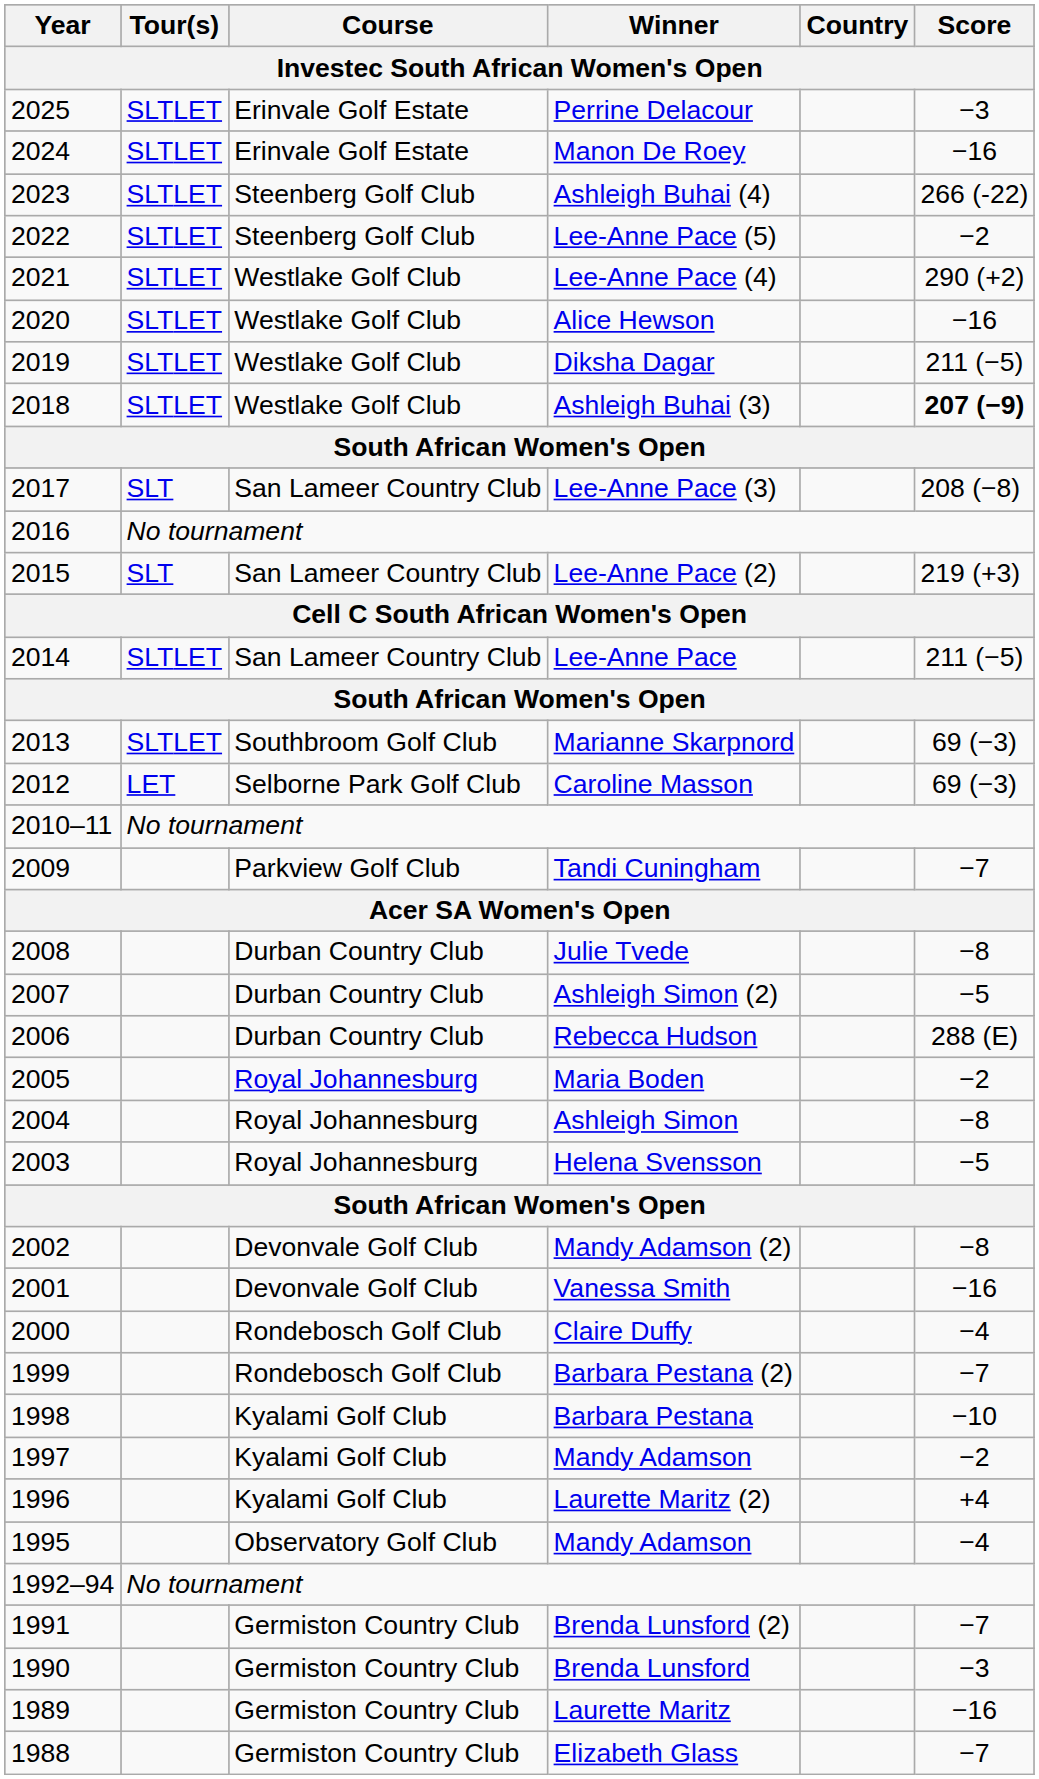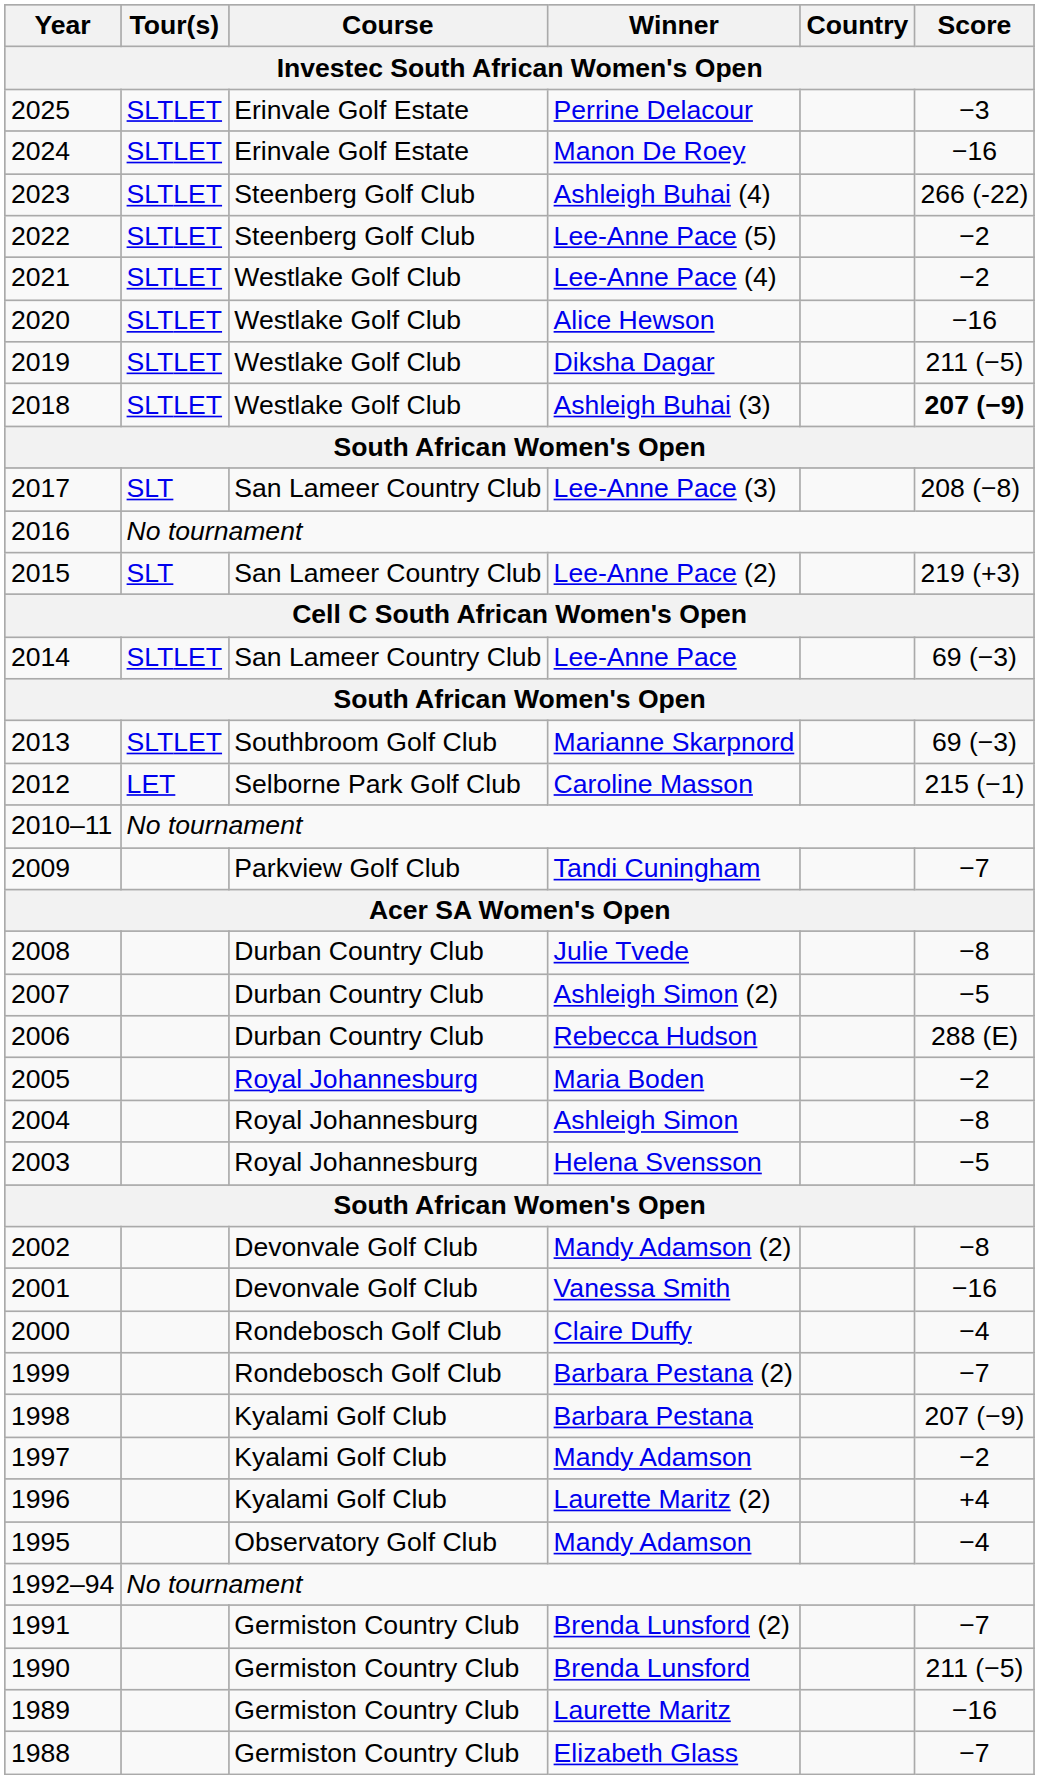Lee-Anne Pace (4) | Score: 290 (+2) -> −2
Lee-Anne Pace | Score: 211 (−5) -> 69 (−3)
Caroline Masson | Score: 69 (−3) -> 215 (−1)
Barbara Pestana | Score: −10 -> 207 (−9)
Brenda Lunsford | Score: −3 -> 211 (−5)
